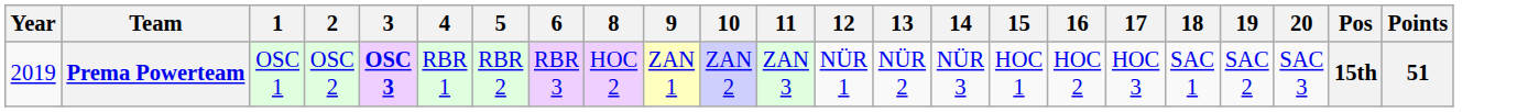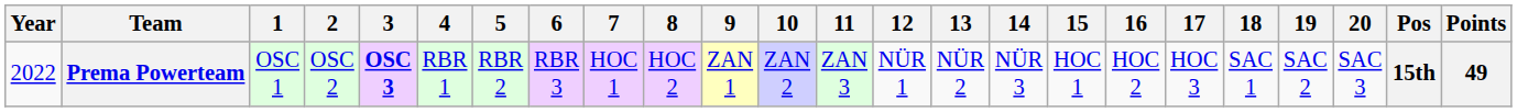+ column: 7 | HOC 1
Prema Powerteam | Year: 2019 -> 2022
Prema Powerteam | Points: 51 -> 49
